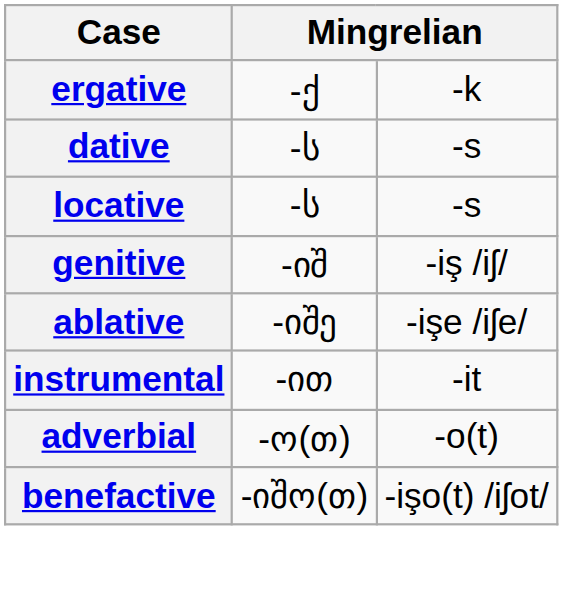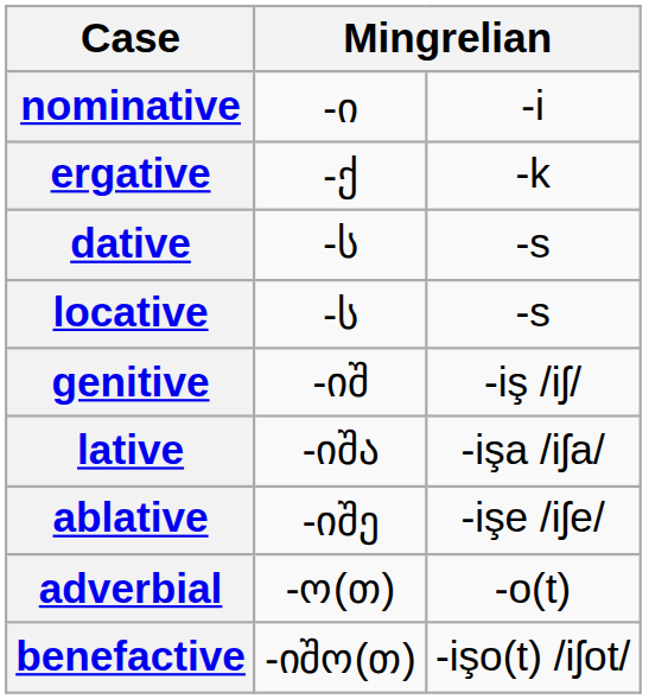+ row: nominative | -ი | -i
+ row: lative | -იშა | -işa /iʃa/
- row: instrumental | -ით | -it
